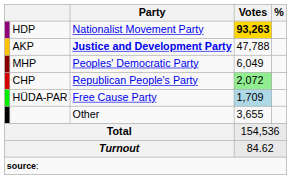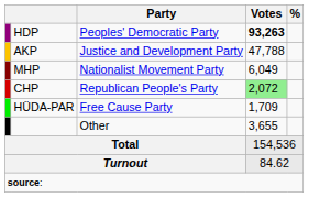HDP | Party: Nationalist Movement Party -> Peoples' Democratic Party
HDP | Votes: gold background -> no background
AKP | Party: bold -> normal
MHP | Party: Peoples' Democratic Party -> Nationalist Movement Party
HÜDA-PAR | Votes: lightblue background -> no background
